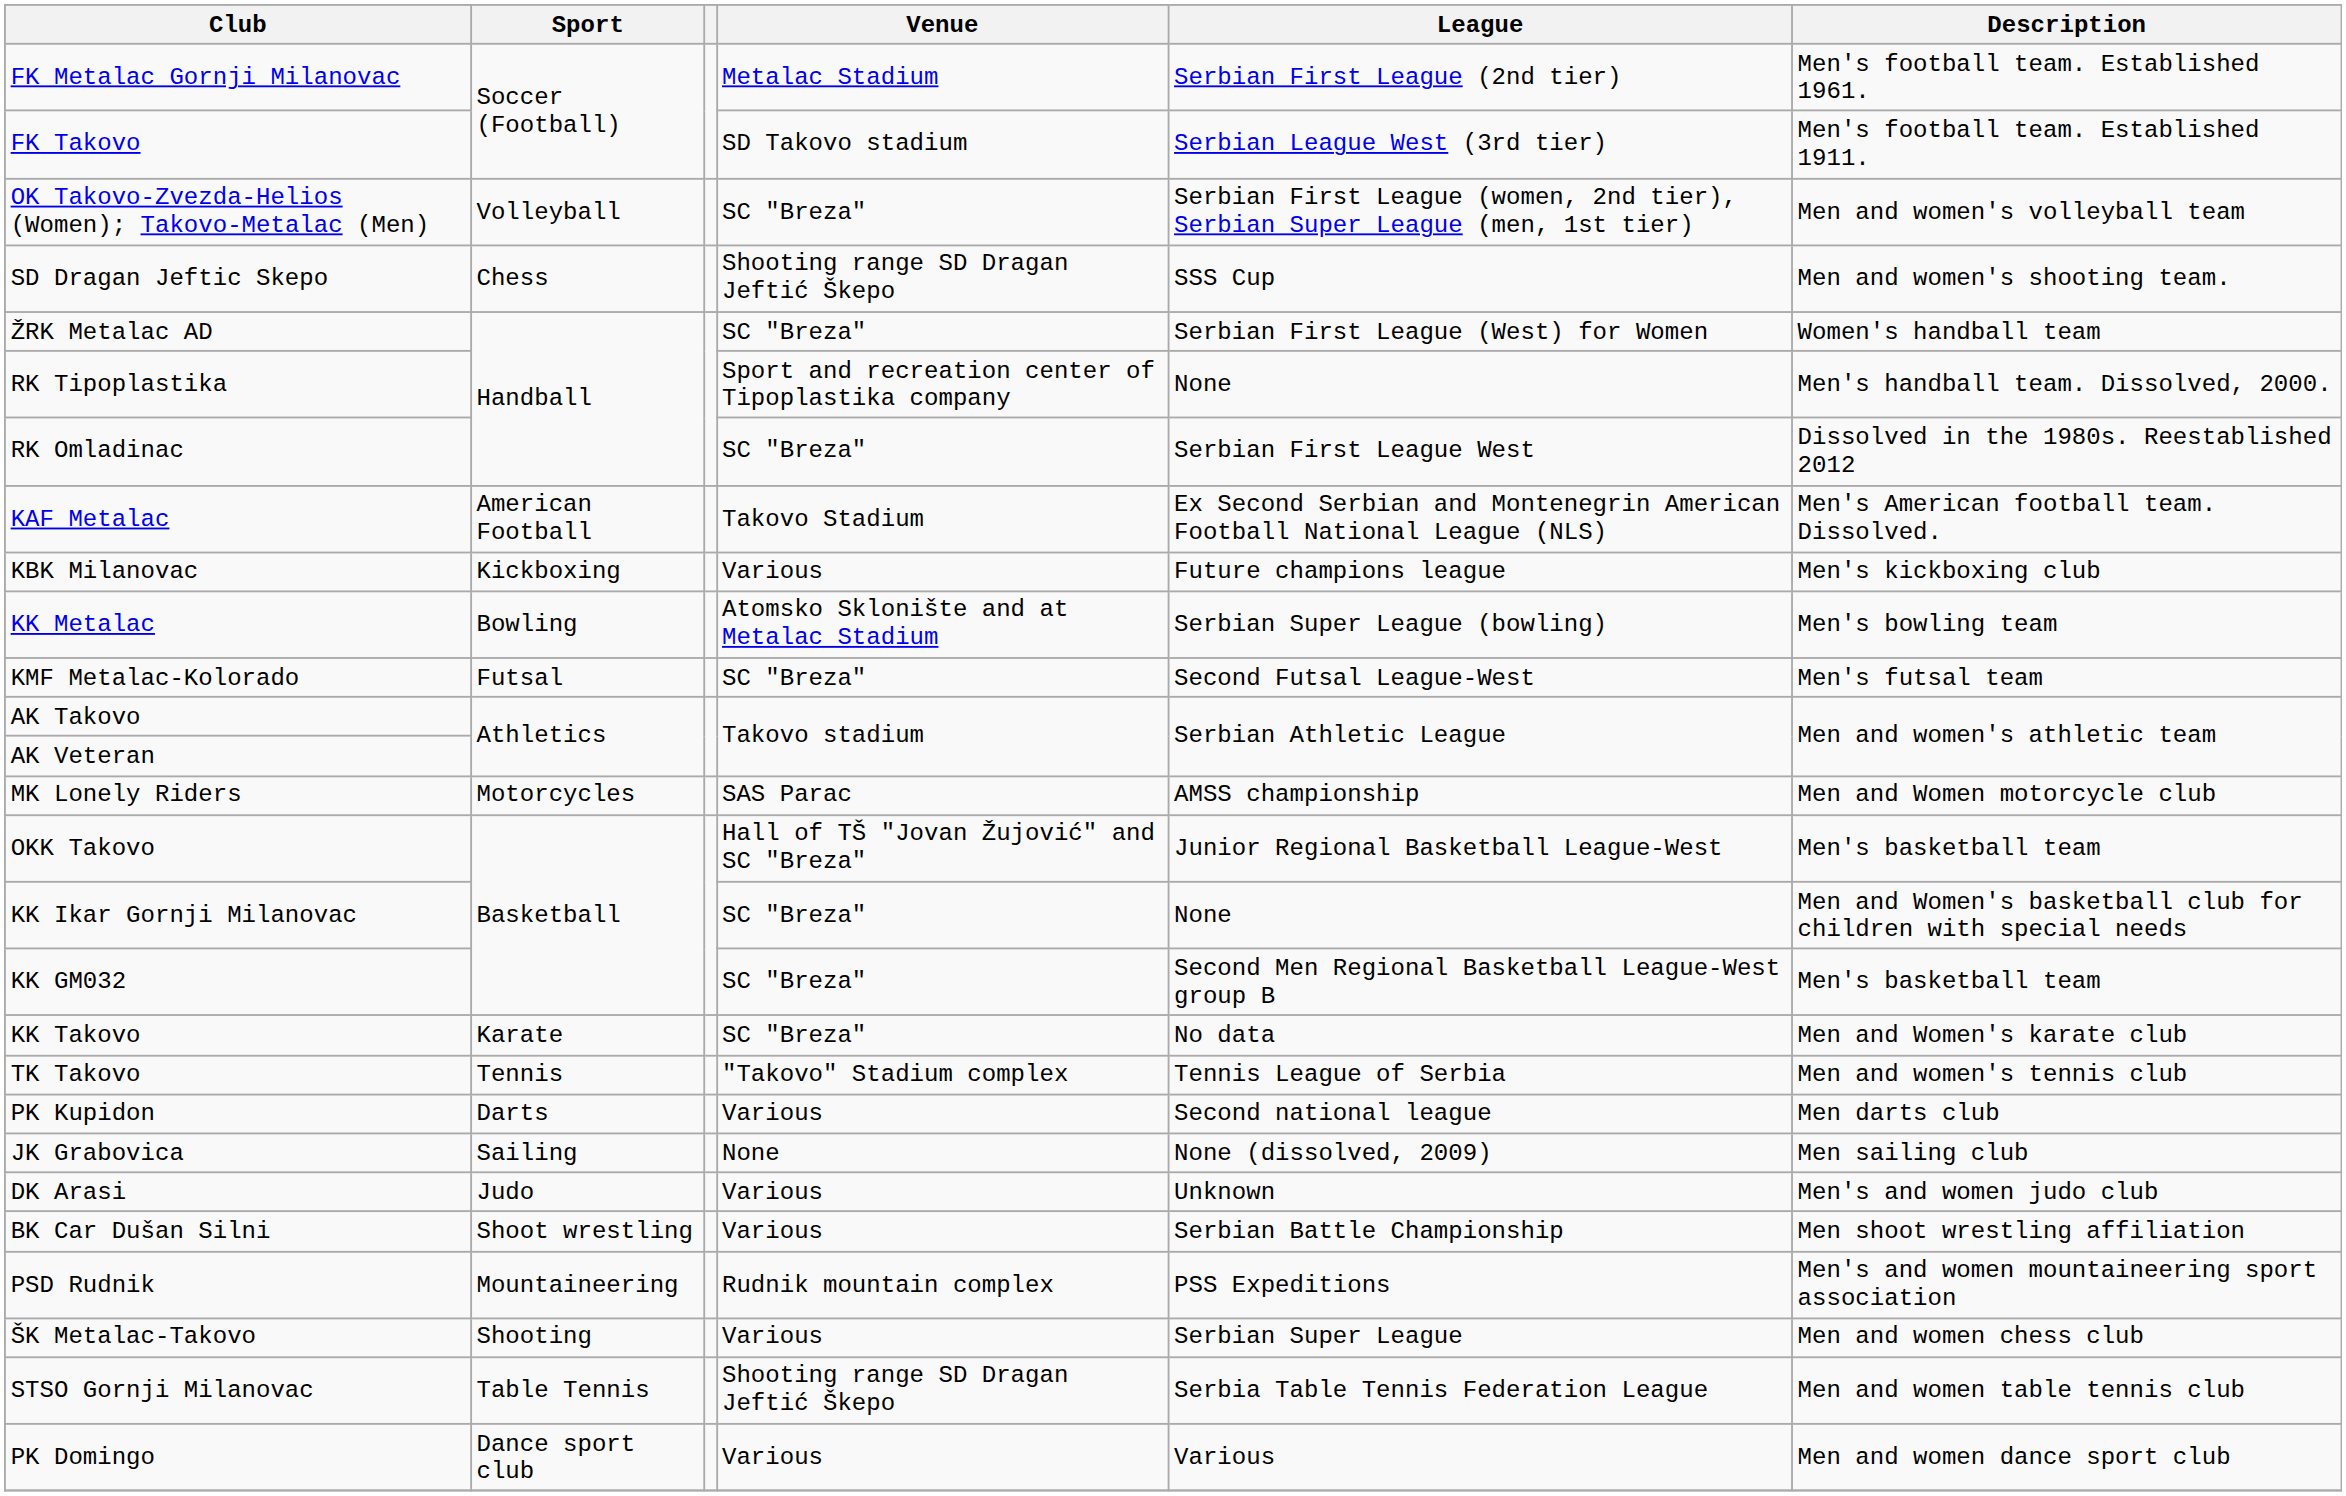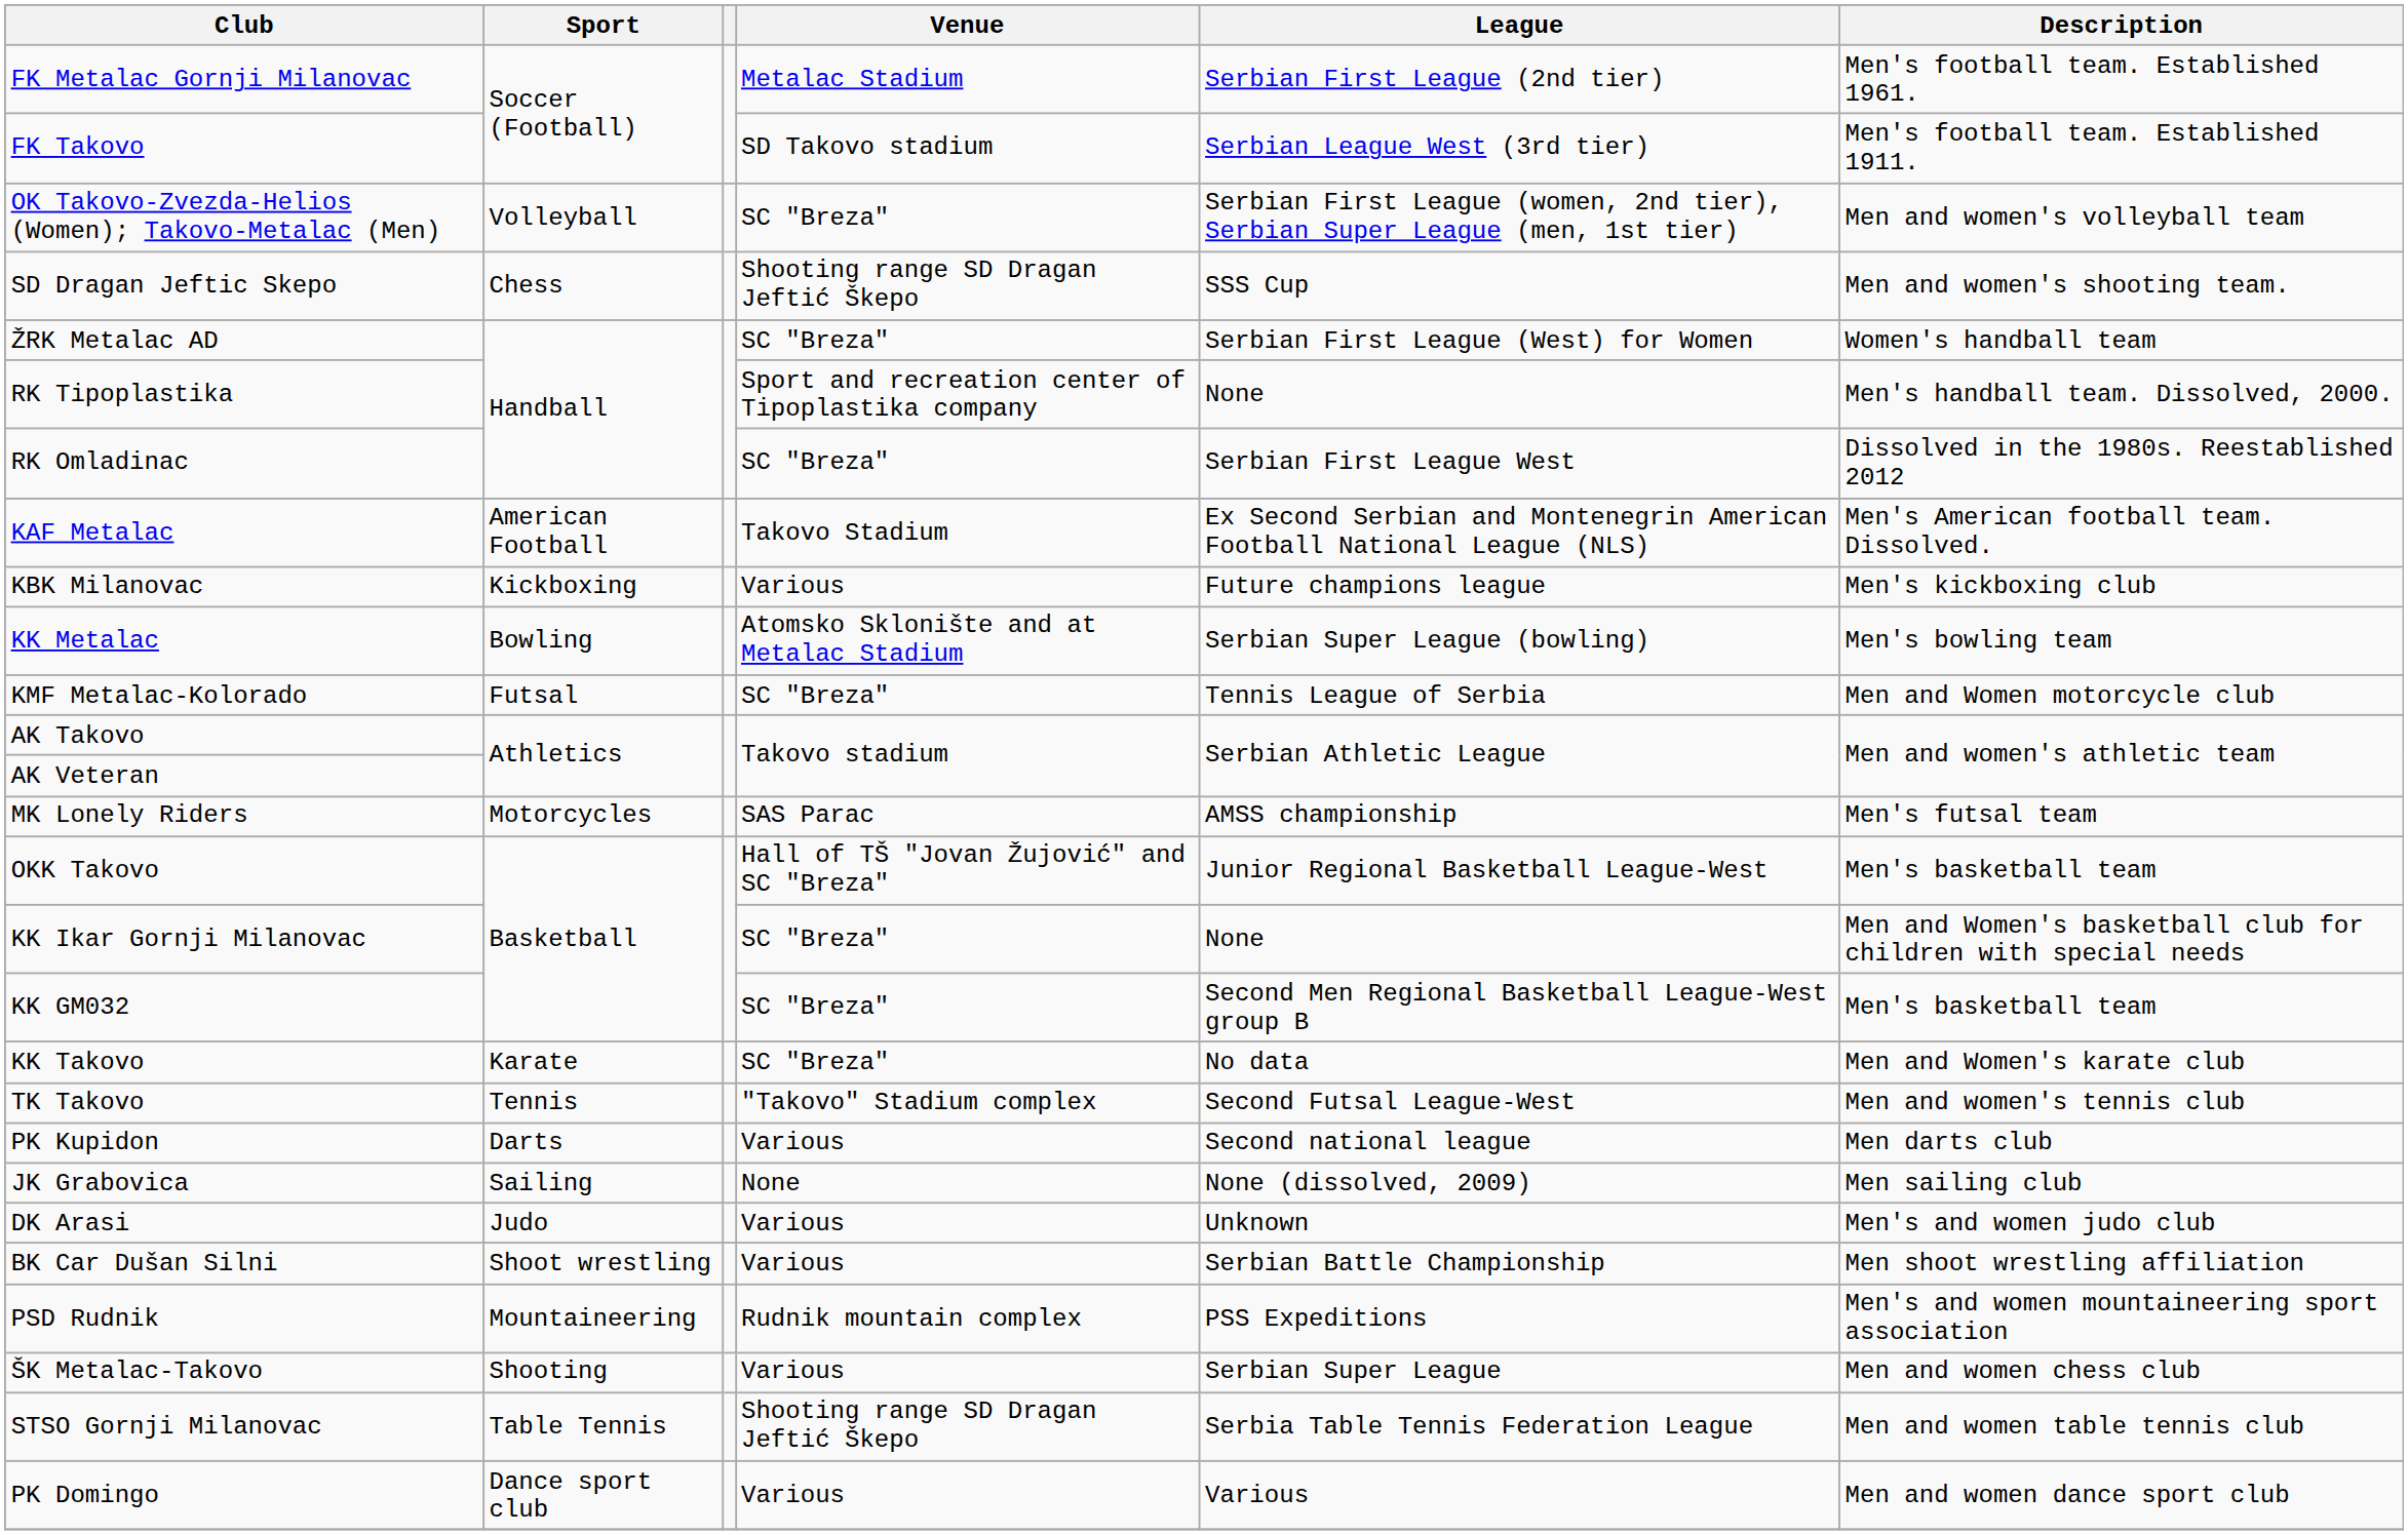KMF Metalac-Kolorado | League: Second Futsal League-West -> Tennis League of Serbia
KMF Metalac-Kolorado | Description: Men's futsal team -> Men and Women motorcycle club
MK Lonely Riders | Description: Men and Women motorcycle club -> Men's futsal team
TK Takovo | League: Tennis League of Serbia -> Second Futsal League-West
